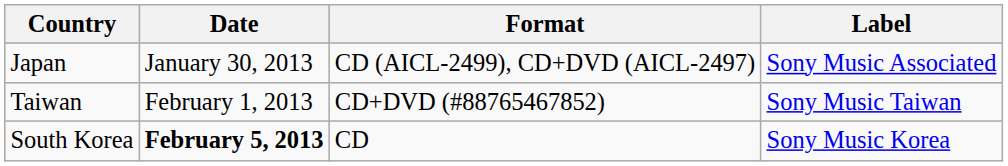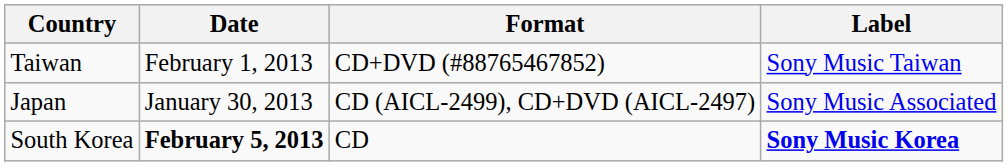rows swapped: Japan <-> Taiwan
South Korea | Label: normal -> bold
